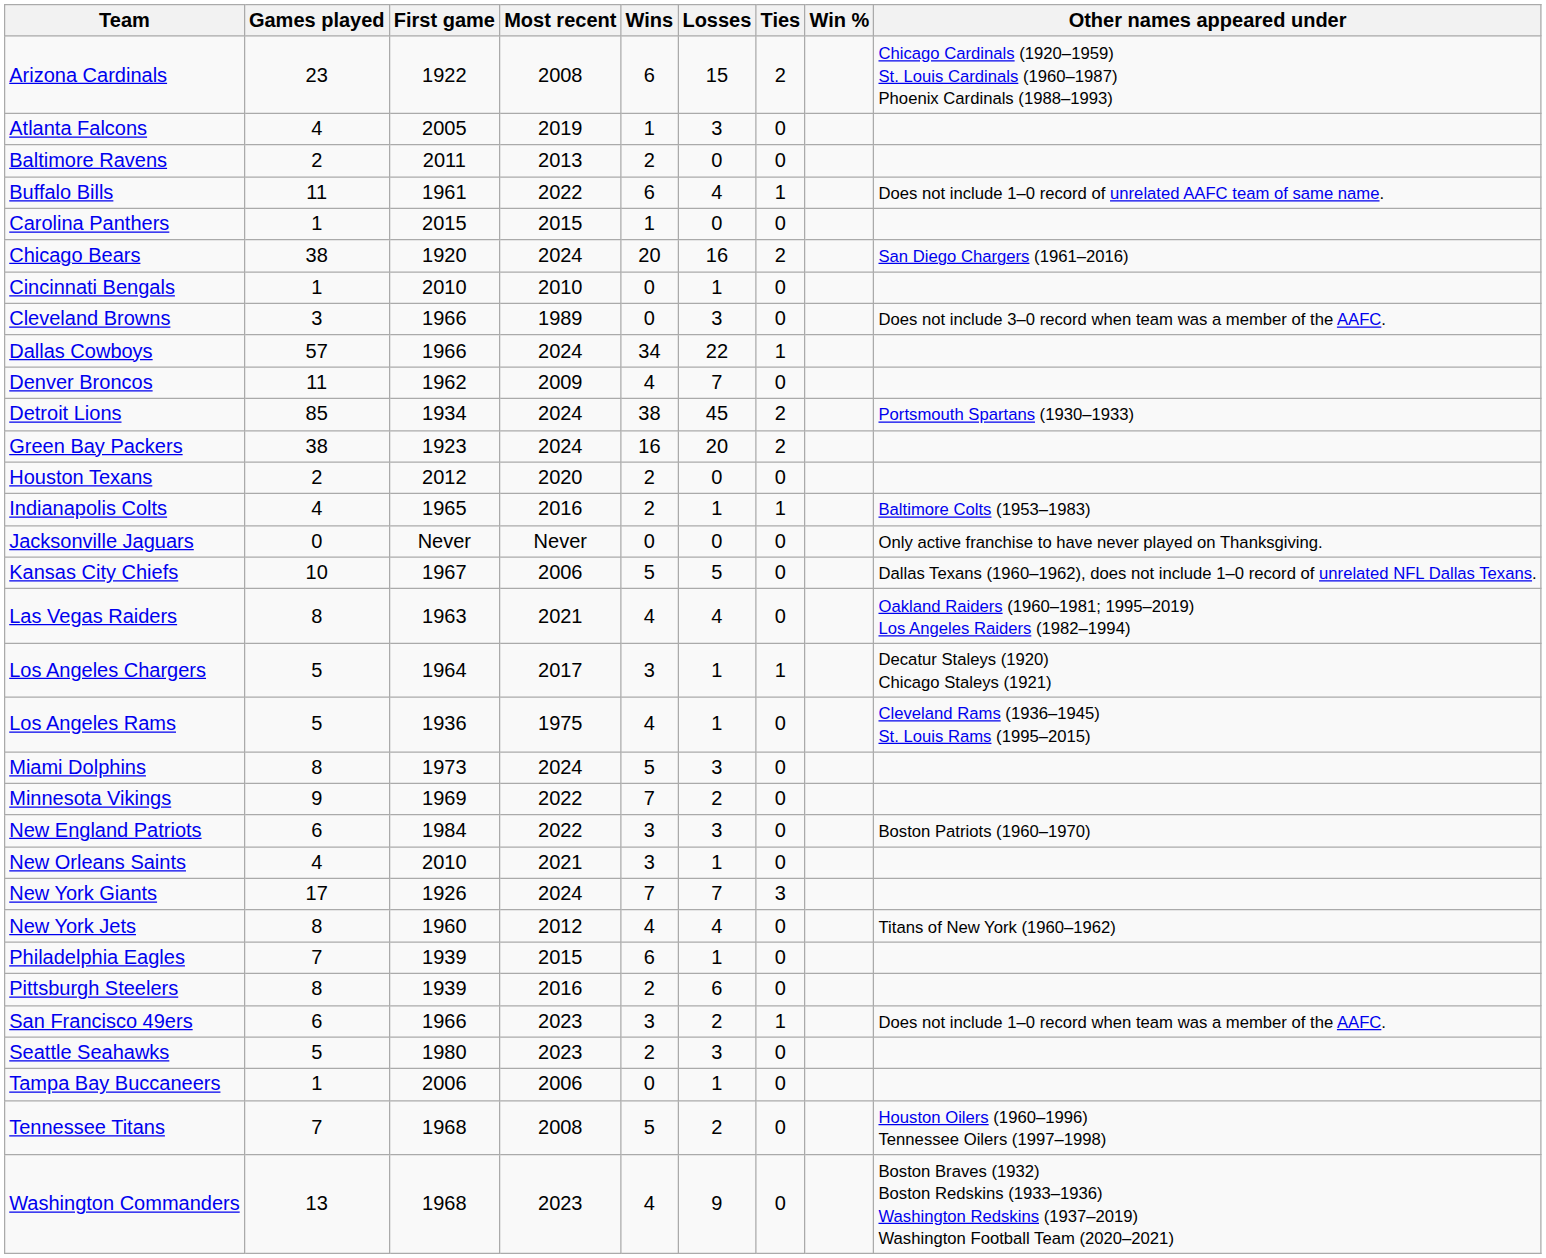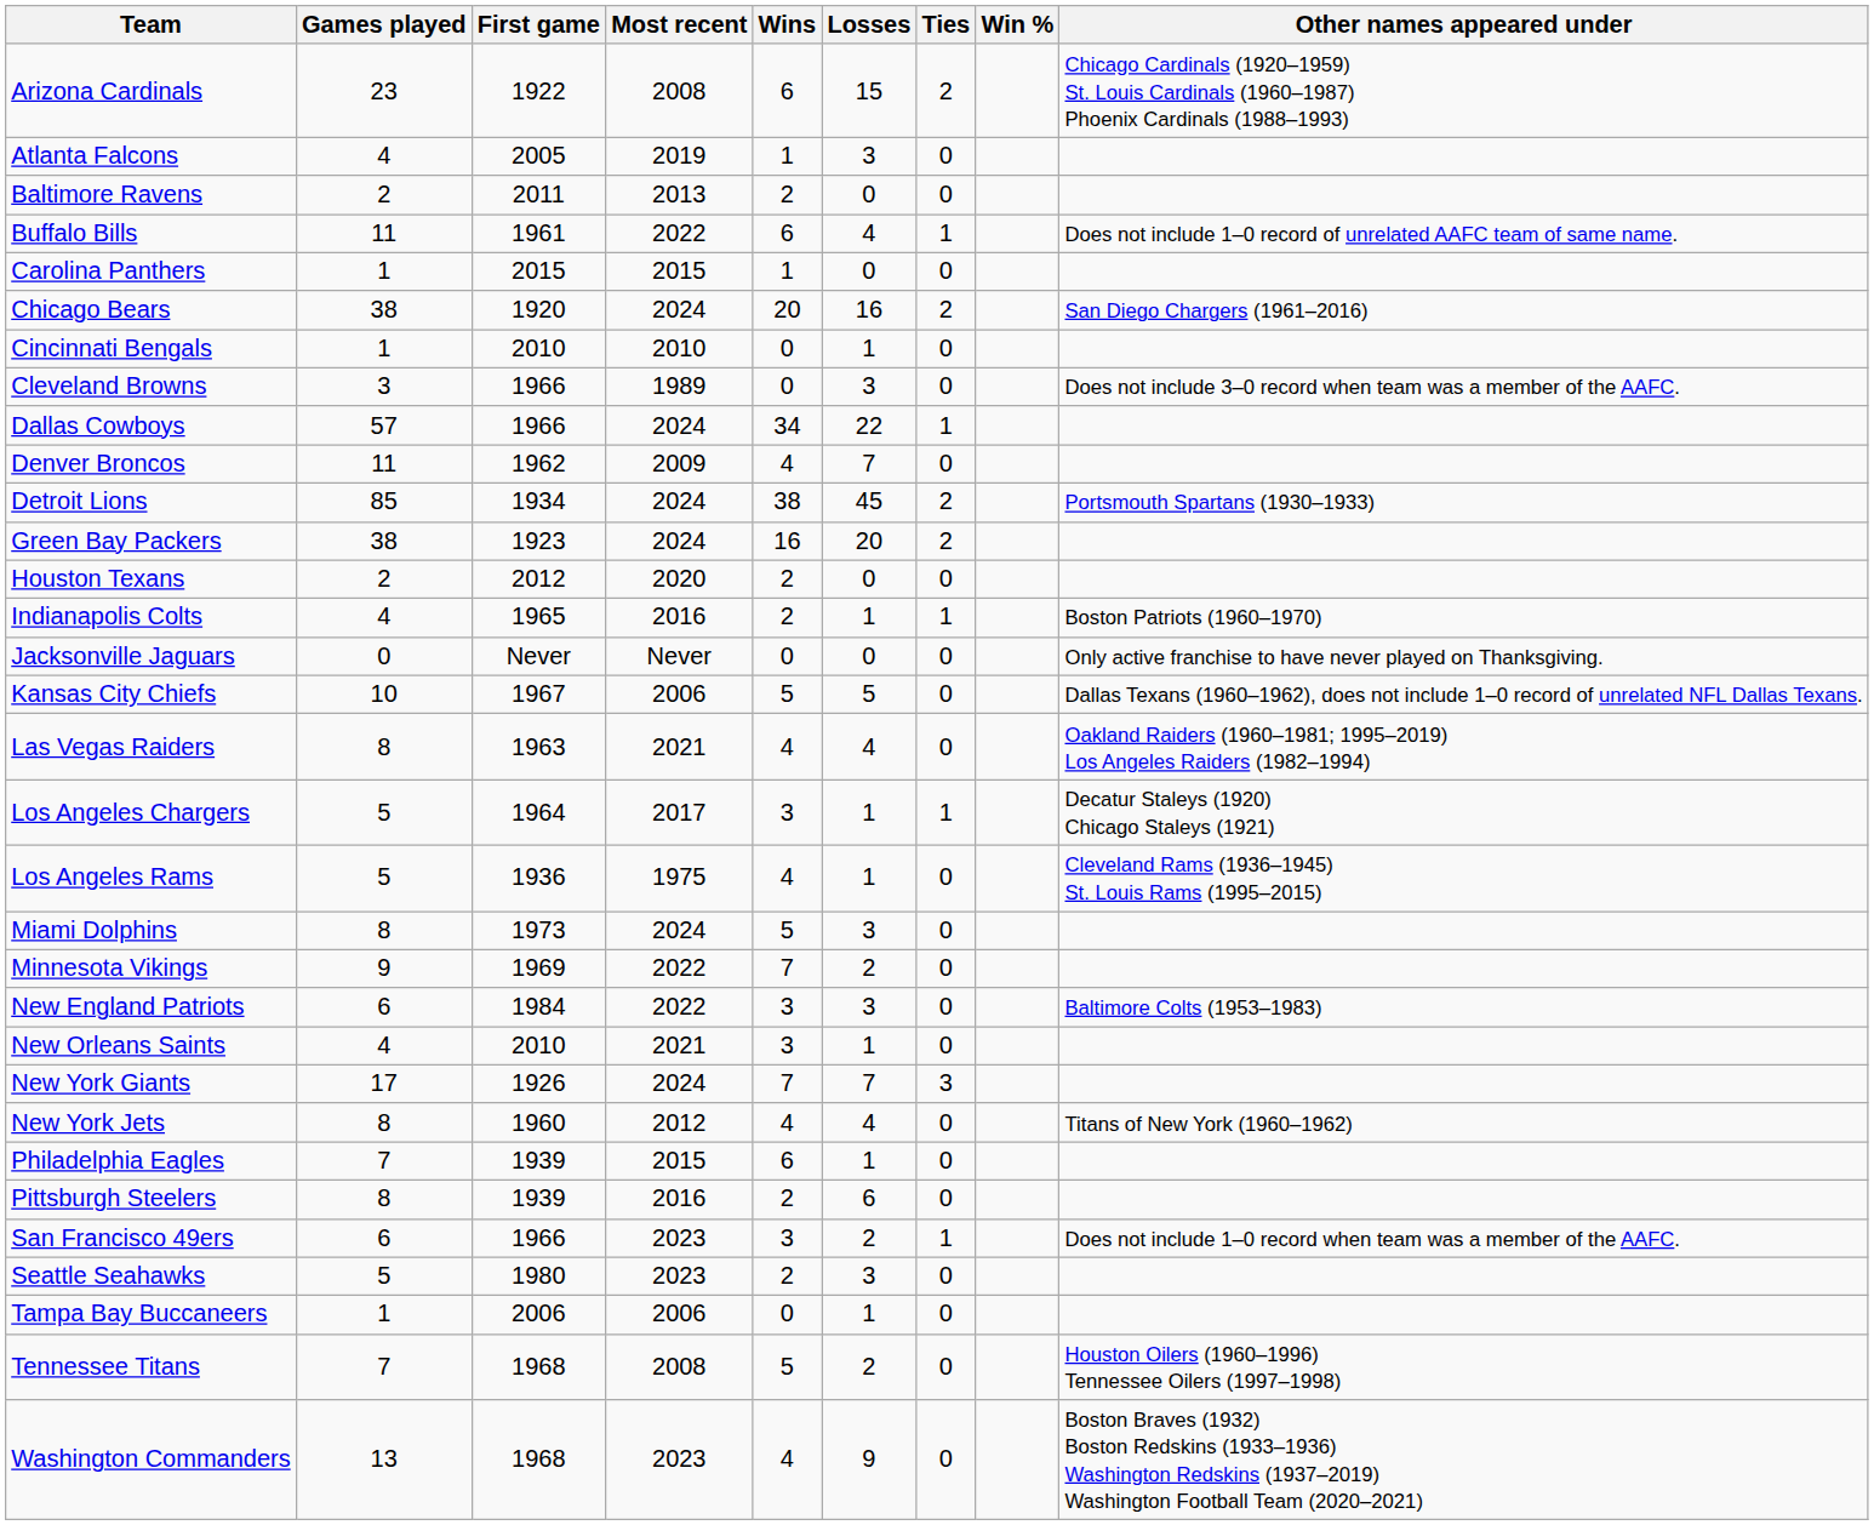Indianapolis Colts | Other names appeared under: Baltimore Colts (1953–1983) -> Boston Patriots (1960–1970)
New England Patriots | Other names appeared under: Boston Patriots (1960–1970) -> Baltimore Colts (1953–1983)
